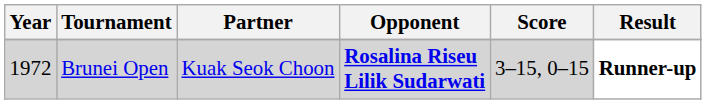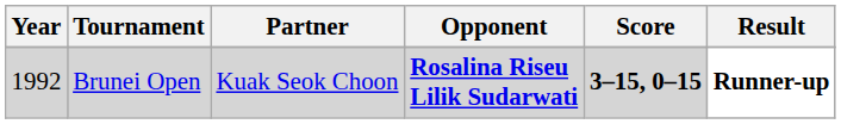Brunei Open | Year: 1972 -> 1992
Brunei Open | Score: normal -> bold
